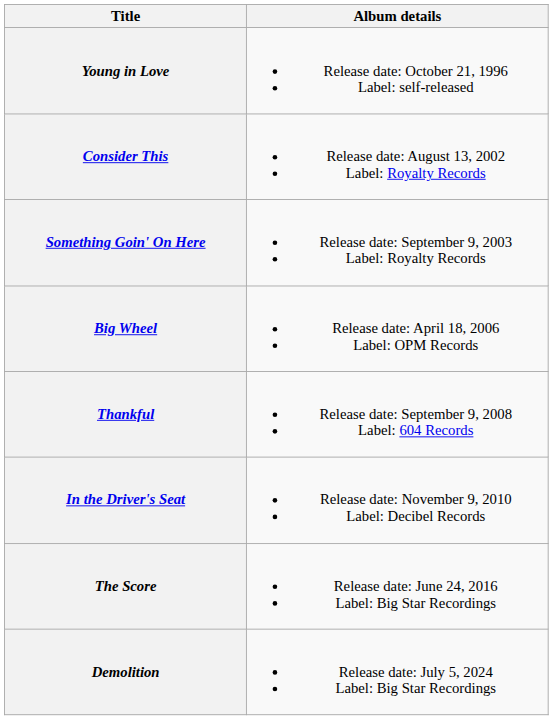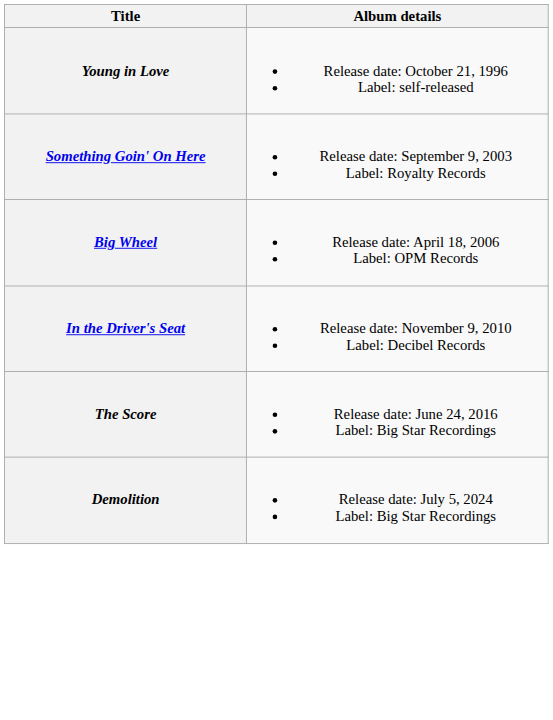- row: Consider This | Release date: August 13, 2002 Label: Royalty Records
- row: Thankful | Release date: September 9, 2008 Label: 604 Records
